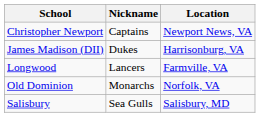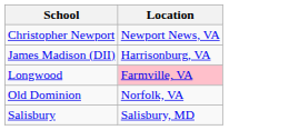- column: Nickname | Captains | Dukes | Lancers | Monarchs | Sea Gulls
Longwood | Location: no background -> pink background
